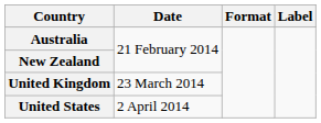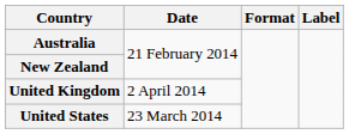United Kingdom | Date: 23 March 2014 -> 2 April 2014
United States | Date: 2 April 2014 -> 23 March 2014
